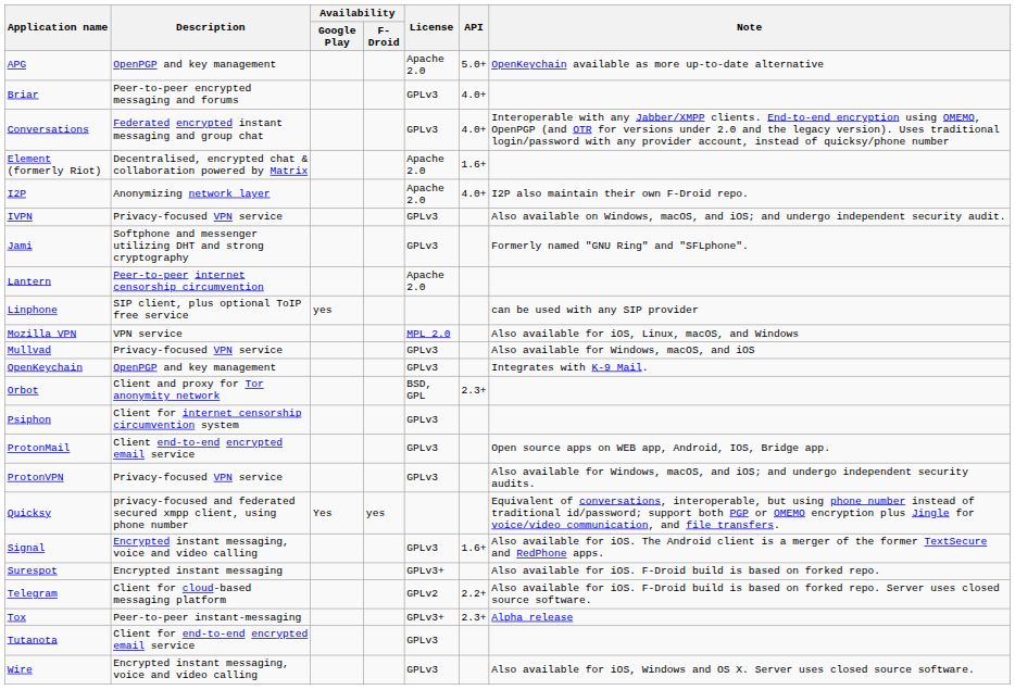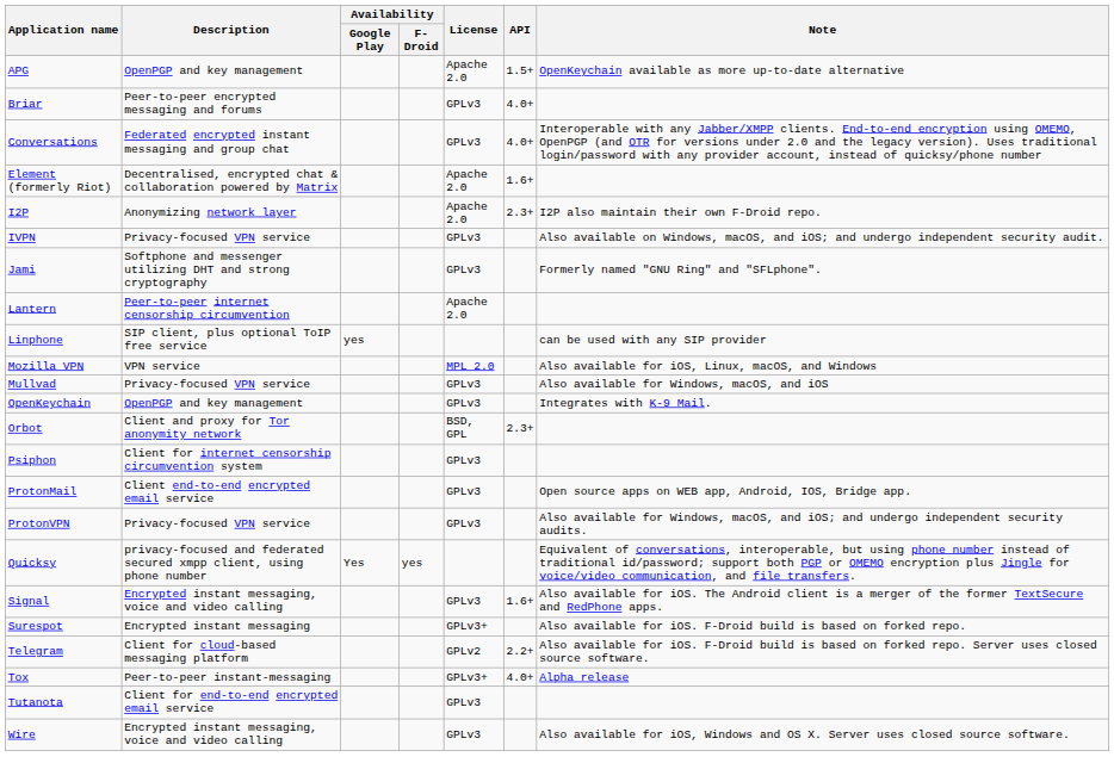APG | API: 5.0+ -> 1.5+
I2P | API: 4.0+ -> 2.3+
Tox | API: 2.3+ -> 4.0+
